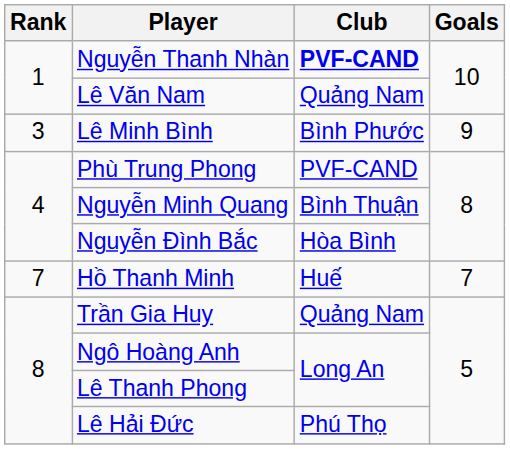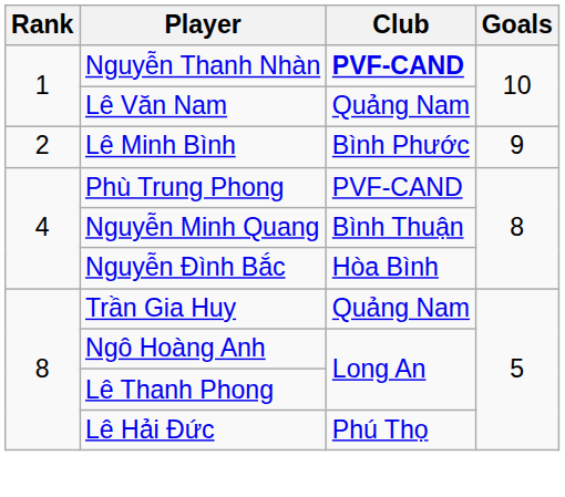Lê Minh Bình | Rank: 3 -> 2
- row: 7 | Hồ Thanh Minh | Huế | 7
